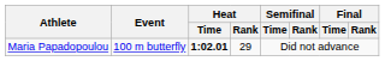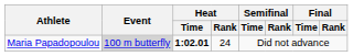Maria Papadopoulou | Event: no background -> lightgrey background
Maria Papadopoulou | Heat / Rank: 29 -> 24
